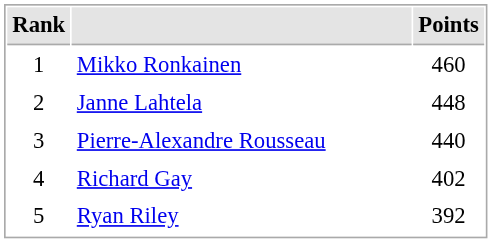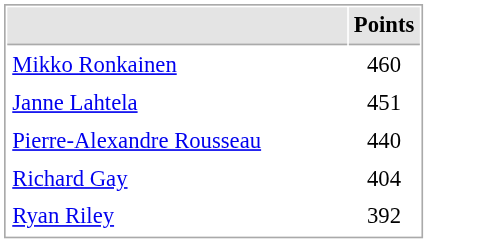- column: Rank | 1 | 2 | 3 | 4 | 5
Janne Lahtela | Points: 448 -> 451
Richard Gay | Points: 402 -> 404
